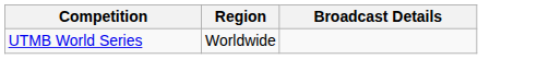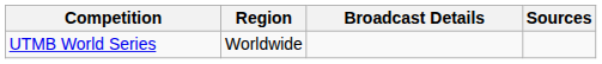+ column: Sources
